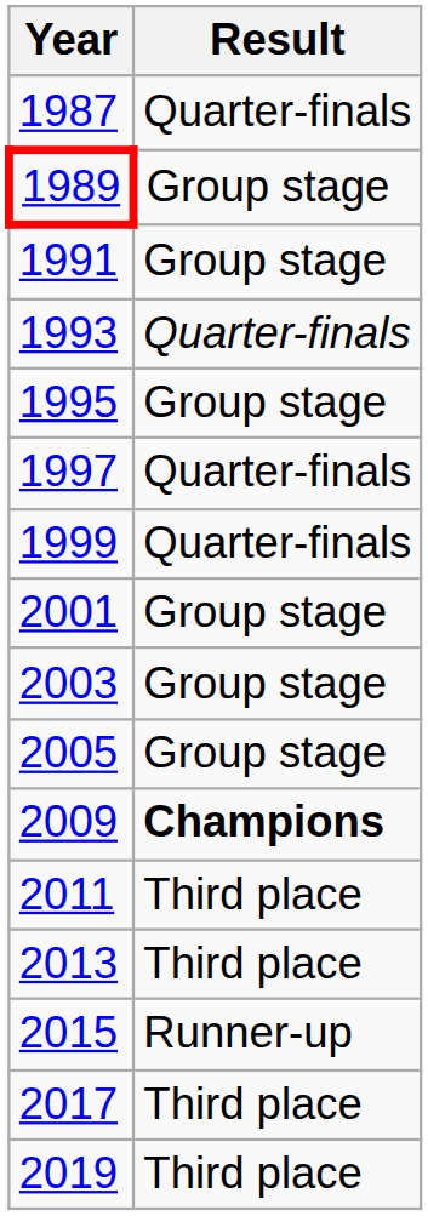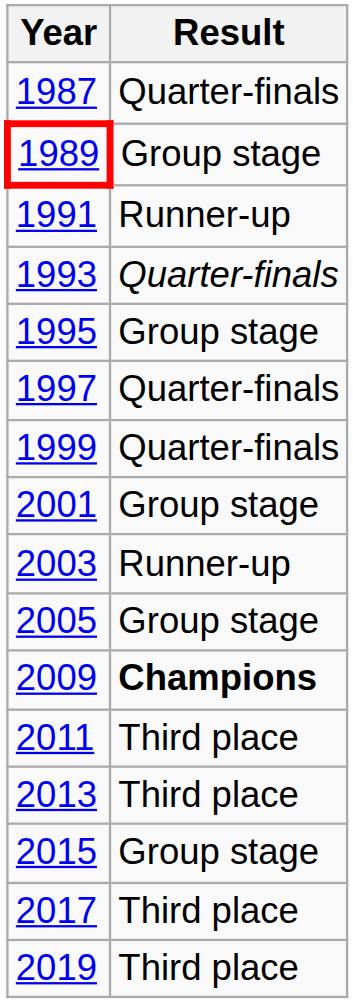1991 | Result: Group stage -> Runner-up
2003 | Result: Group stage -> Runner-up
2015 | Result: Runner-up -> Group stage
